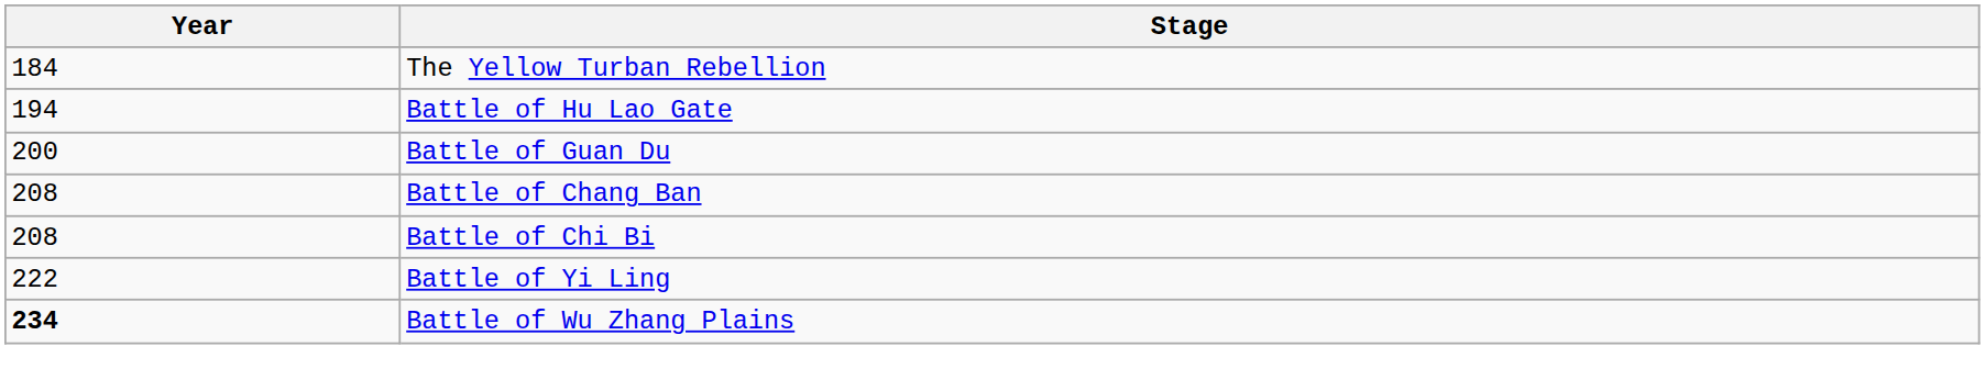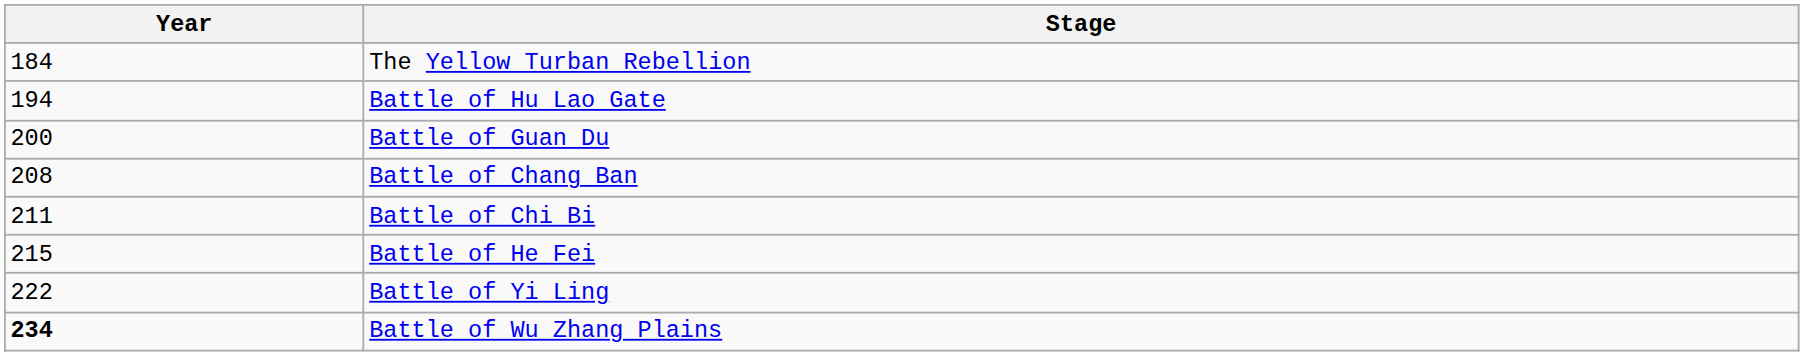Battle of Chi Bi | Year: 208 -> 211
+ row: 215 | Battle of He Fei
